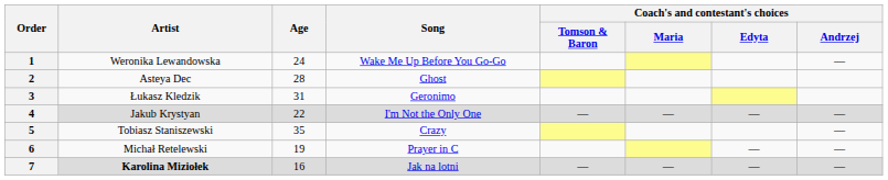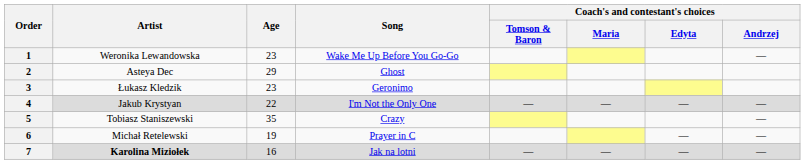1 | Age: 24 -> 23
2 | Age: 28 -> 29
3 | Age: 31 -> 23
